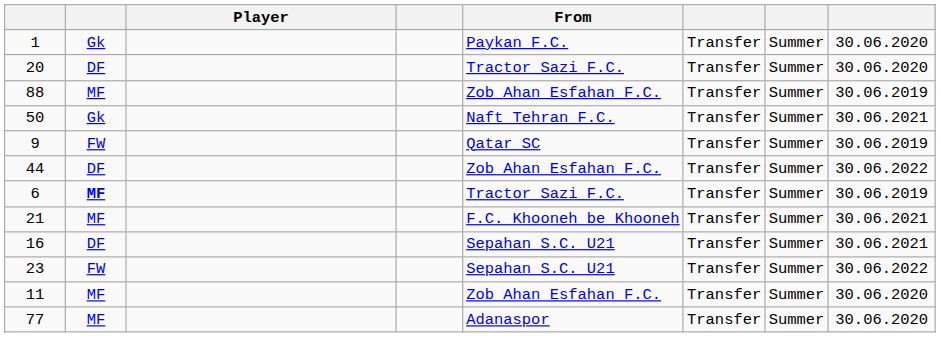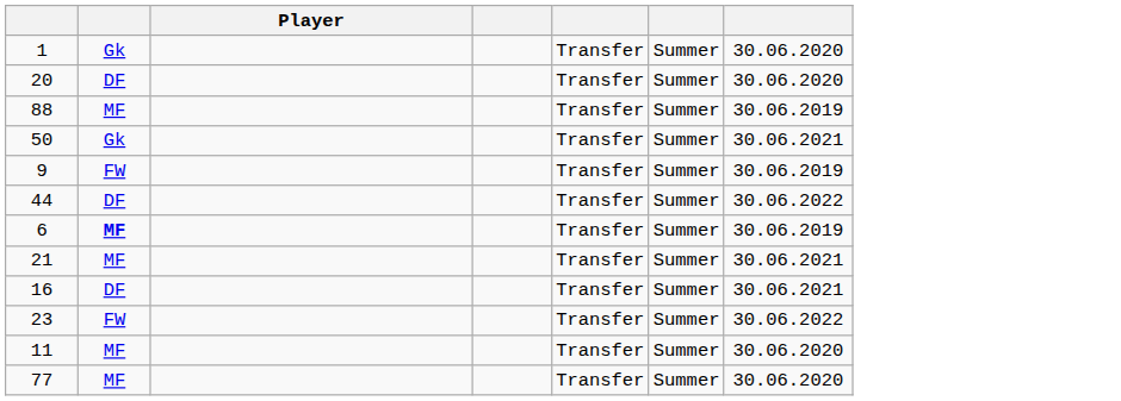- column: From | Paykan F.C. | Tractor Sazi F.C. | Zob Ahan Esfahan F.C. | Naft Tehran F.C. | Qatar SC | Zob Ahan Esfahan F.C. | Tractor Sazi F.C. | F.C. Khooneh be Khooneh | Sepahan S.C. U21 | Sepahan S.C. U21 | Zob Ahan Esfahan F.C. | Adanaspor
